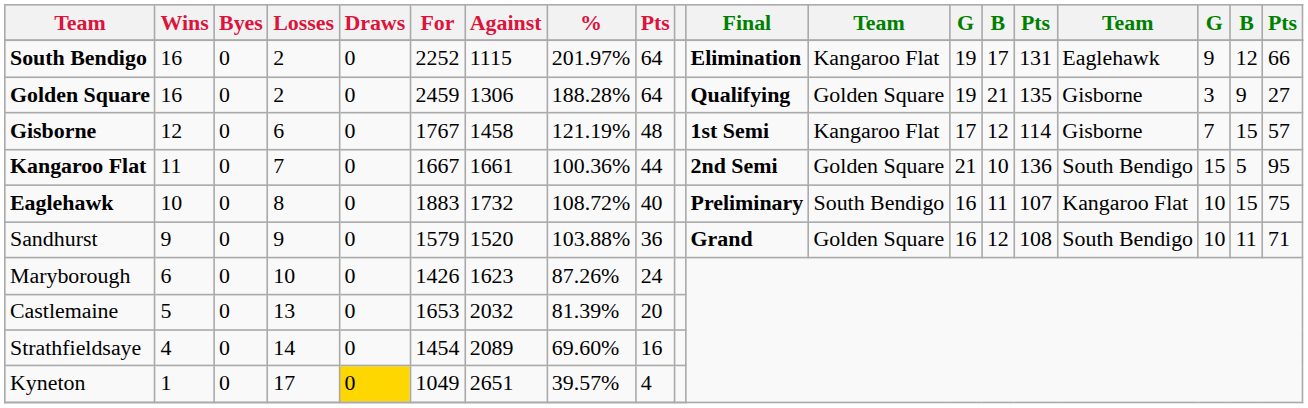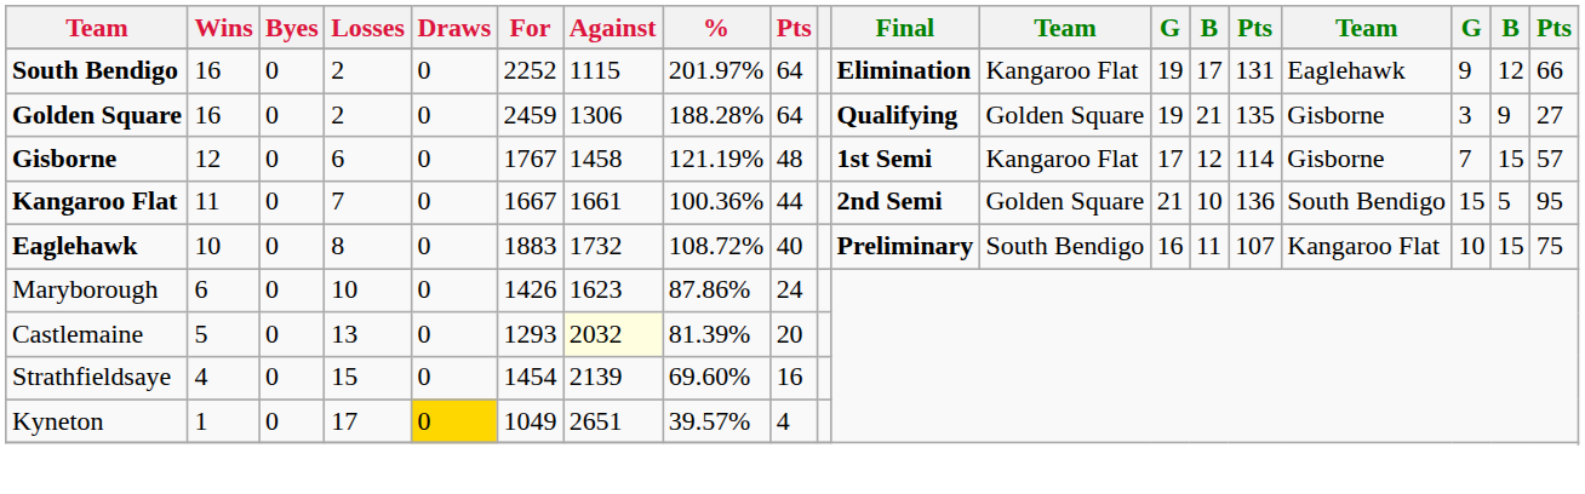- row: Sandhurst | 9 | 0 | 9 | 0 | 1579 | 1520 | 103.88% | 36 | Grand | Golden Square | 16 | 12 | 108 | South Bendigo | 10 | 11 | 71
Maryborough | %: 87.26% -> 87.86%
Castlemaine | For: 1653 -> 1293
Castlemaine | Against: no background -> lightyellow background
Strathfieldsaye | Losses: 14 -> 15
Strathfieldsaye | Against: 2089 -> 2139
